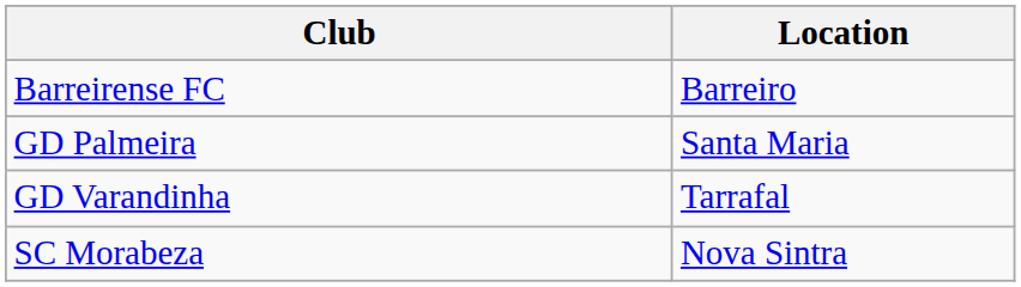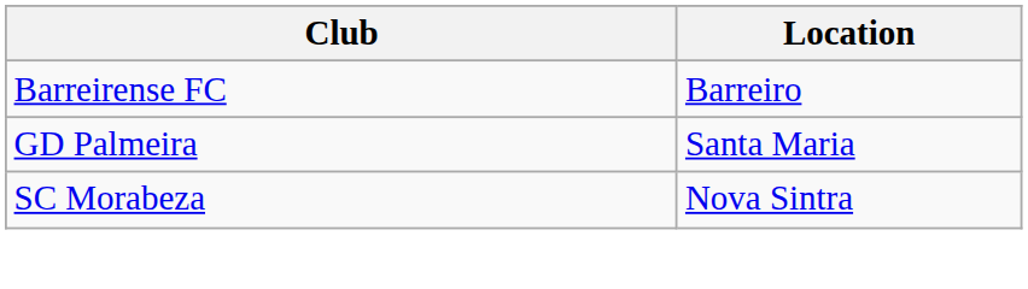- row: GD Varandinha | Tarrafal
